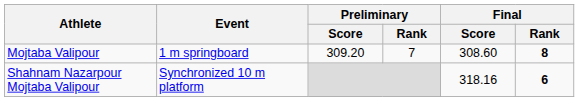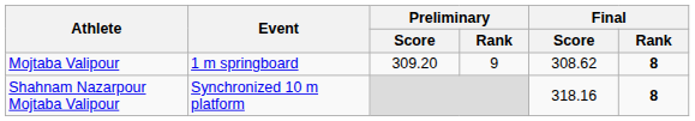Mojtaba Valipour | Preliminary / Rank: 7 -> 9
Mojtaba Valipour | Final / Score: 308.60 -> 308.62
Shahnam Nazarpour Mojtaba Valipour | Final / Rank: 6 -> 8
